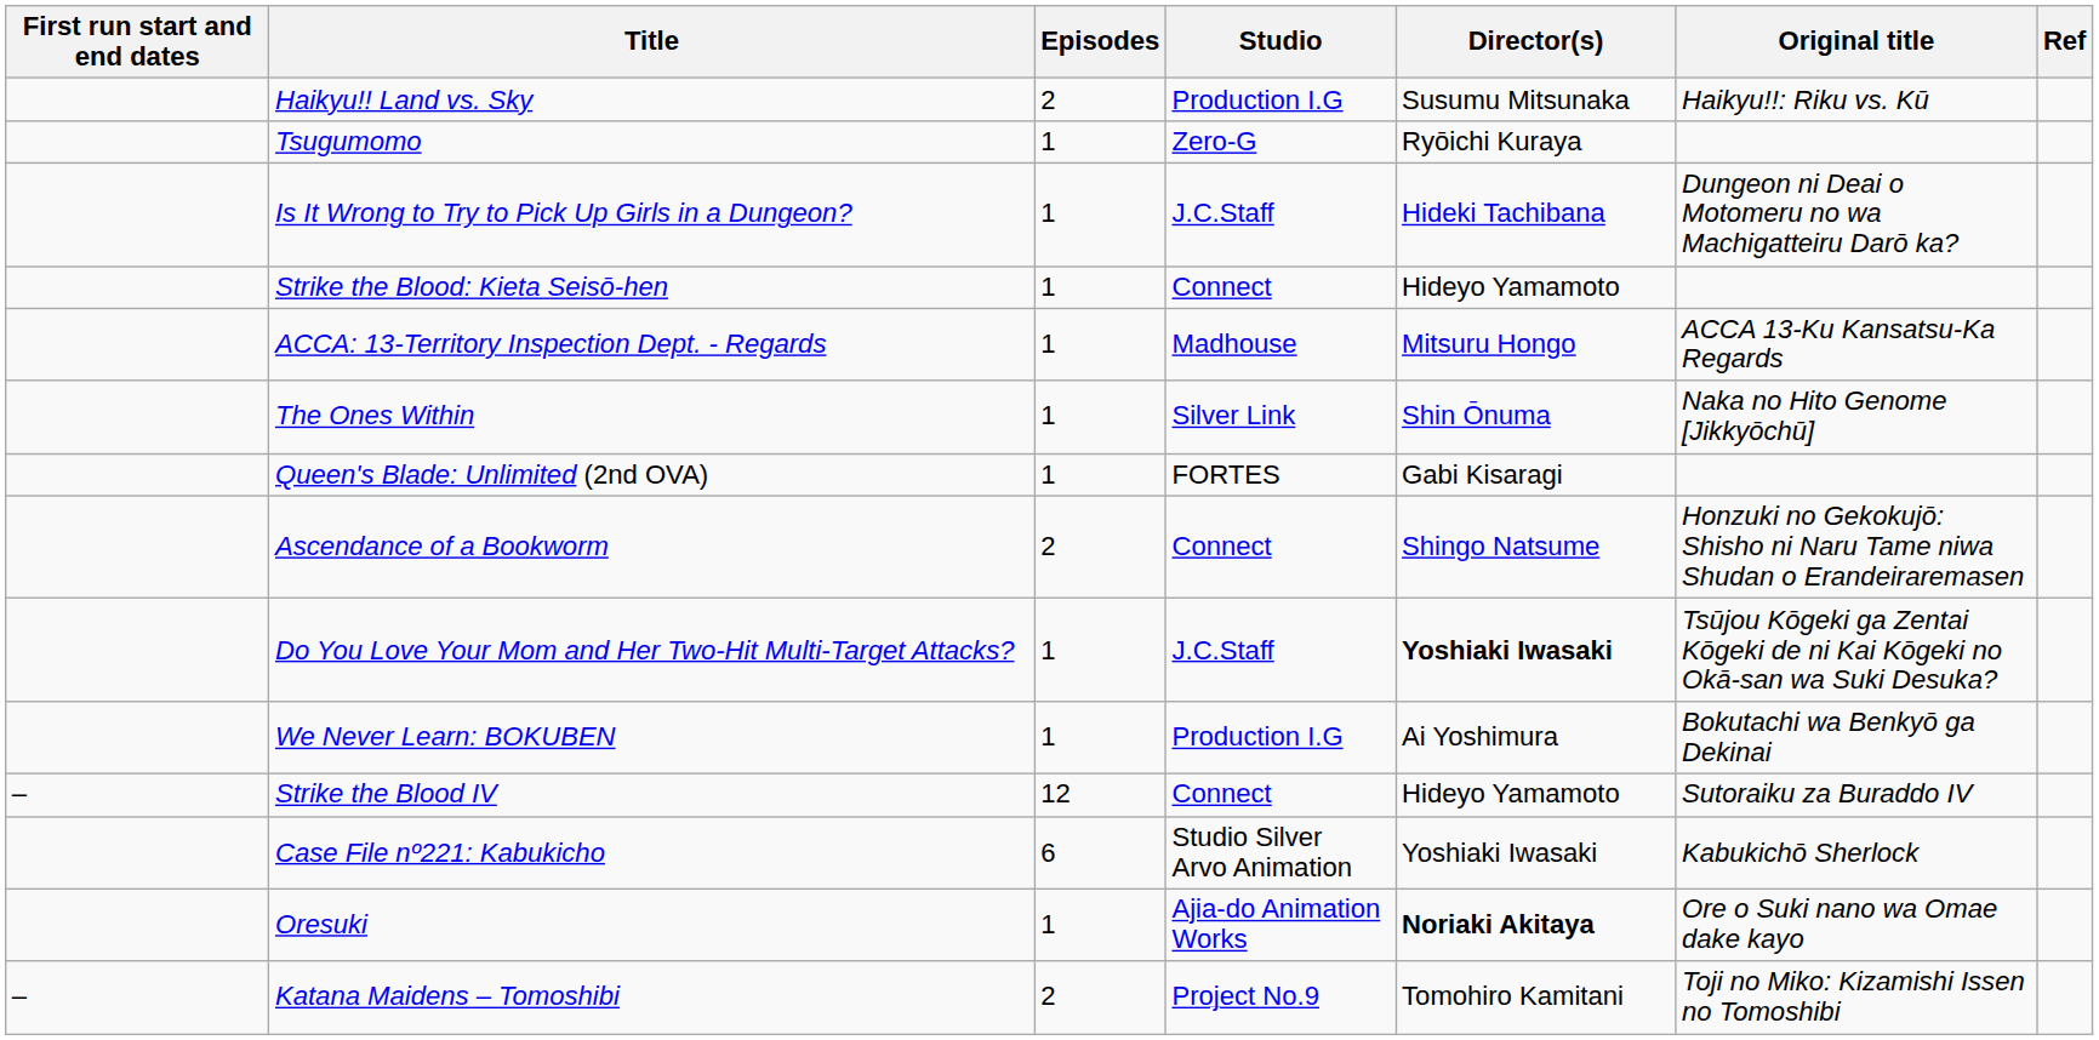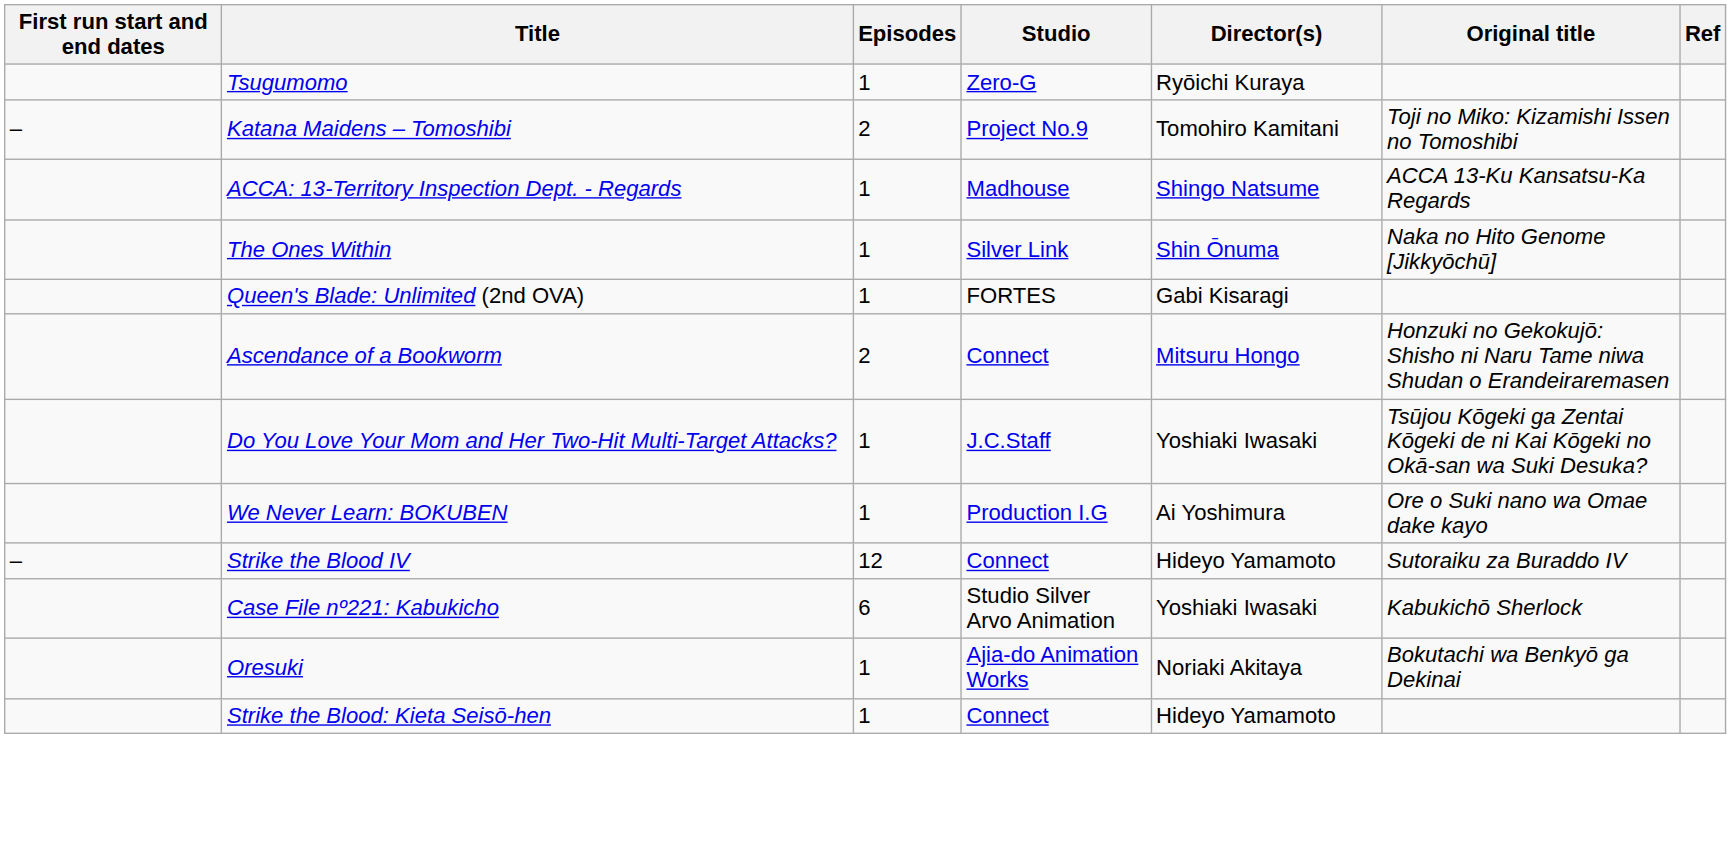- row: Haikyu!! Land vs. Sky | 2 | Production I.G | Susumu Mitsunaka | Haikyu!!: Riku vs. Kū
- row: Is It Wrong to Try to Pick Up Girls in a Dungeon? | 1 | J.C.Staff | Hideki Tachibana | Dungeon ni Deai o Motomeru no wa Machigatteiru Darō ka?
rows swapped: Strike the Blood: Kieta Seisō-hen <-> Katana Maidens – Tomoshibi
ACCA: 13-Territory Inspection Dept. - Regards | Director(s): Mitsuru Hongo -> Shingo Natsume
Ascendance of a Bookworm | Director(s): Shingo Natsume -> Mitsuru Hongo
Do You Love Your Mom and Her Two-Hit Multi-Target Attacks? | Director(s): bold -> normal
We Never Learn: BOKUBEN | Original title: Bokutachi wa Benkyō ga Dekinai -> Ore o Suki nano wa Omae dake kayo
Oresuki | Director(s): bold -> normal
Oresuki | Original title: Ore o Suki nano wa Omae dake kayo -> Bokutachi wa Benkyō ga Dekinai
